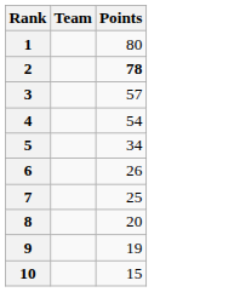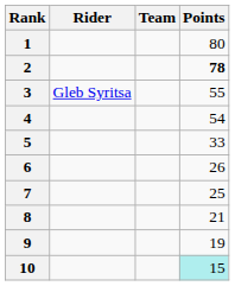+ column: Rider | Gleb Syritsa
3 | Points: 57 -> 55
5 | Points: 34 -> 33
8 | Points: 20 -> 21
10 | Points: no background -> paleturquoise background
